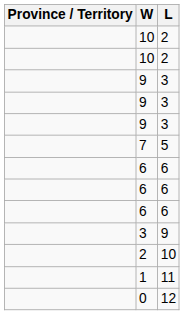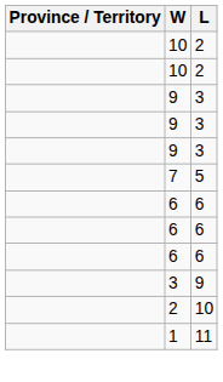- row: 0 | 12
